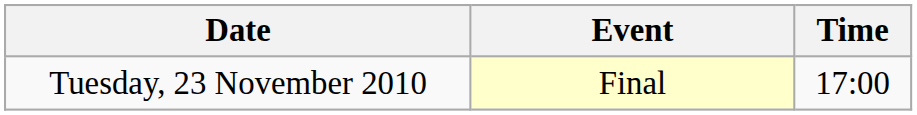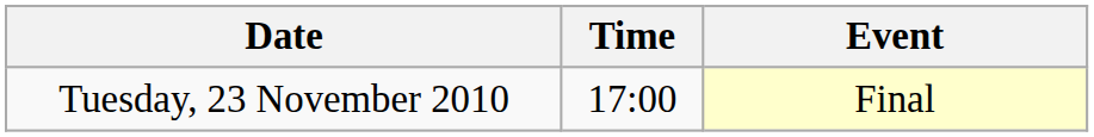columns swapped: Time <-> Event
